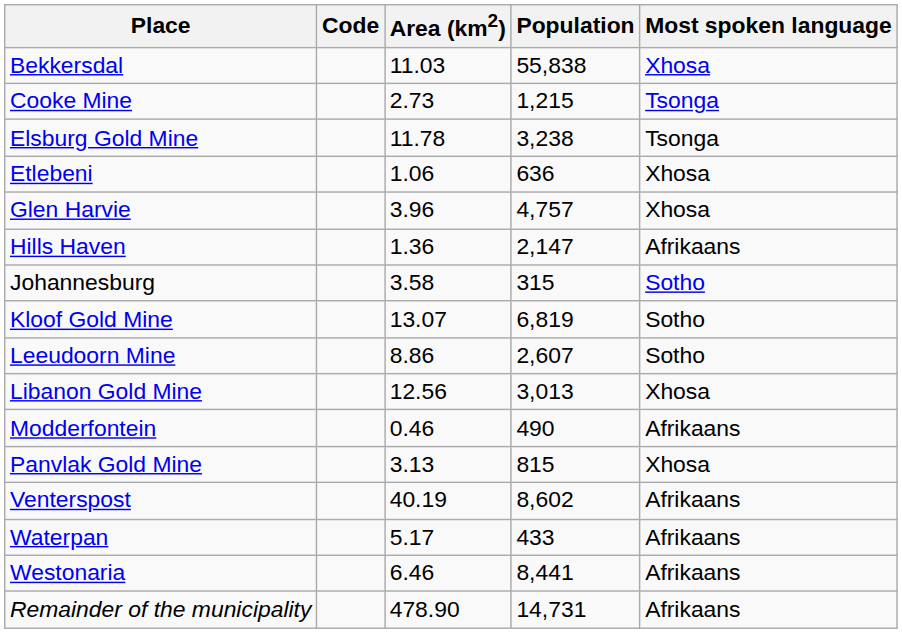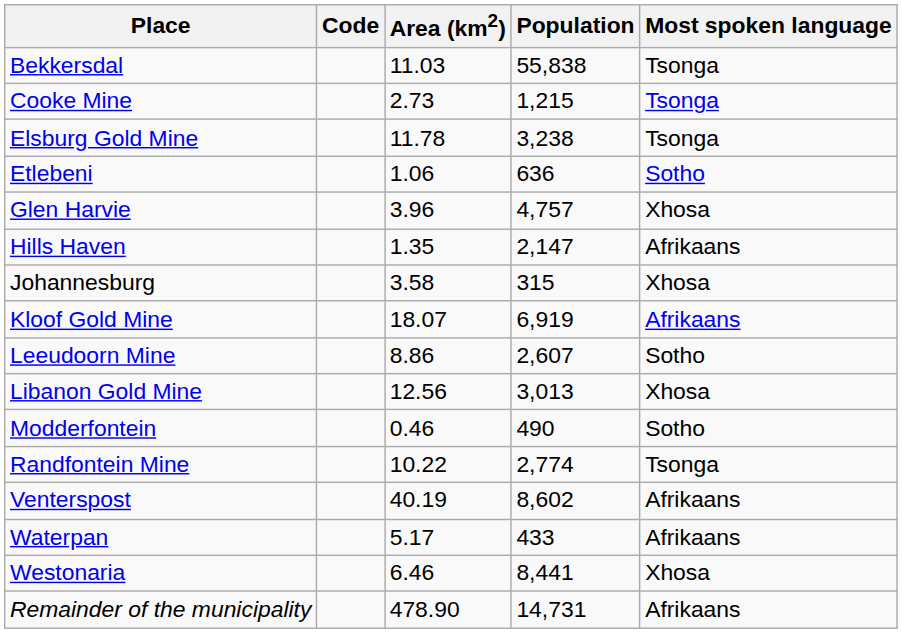Bekkersdal | Most spoken language: Xhosa -> Tsonga
Etlebeni | Most spoken language: Xhosa -> Sotho
Hills Haven | Area (km2): 1.36 -> 1.35
Johannesburg | Most spoken language: Sotho -> Xhosa
Kloof Gold Mine | Area (km2): 13.07 -> 18.07
Kloof Gold Mine | Population: 6,819 -> 6,919
Kloof Gold Mine | Most spoken language: Sotho -> Afrikaans
Modderfontein | Most spoken language: Afrikaans -> Sotho
- row: Panvlak Gold Mine | 3.13 | 815 | Xhosa
+ row: Randfontein Mine | 10.22 | 2,774 | Tsonga
Westonaria | Most spoken language: Afrikaans -> Xhosa
